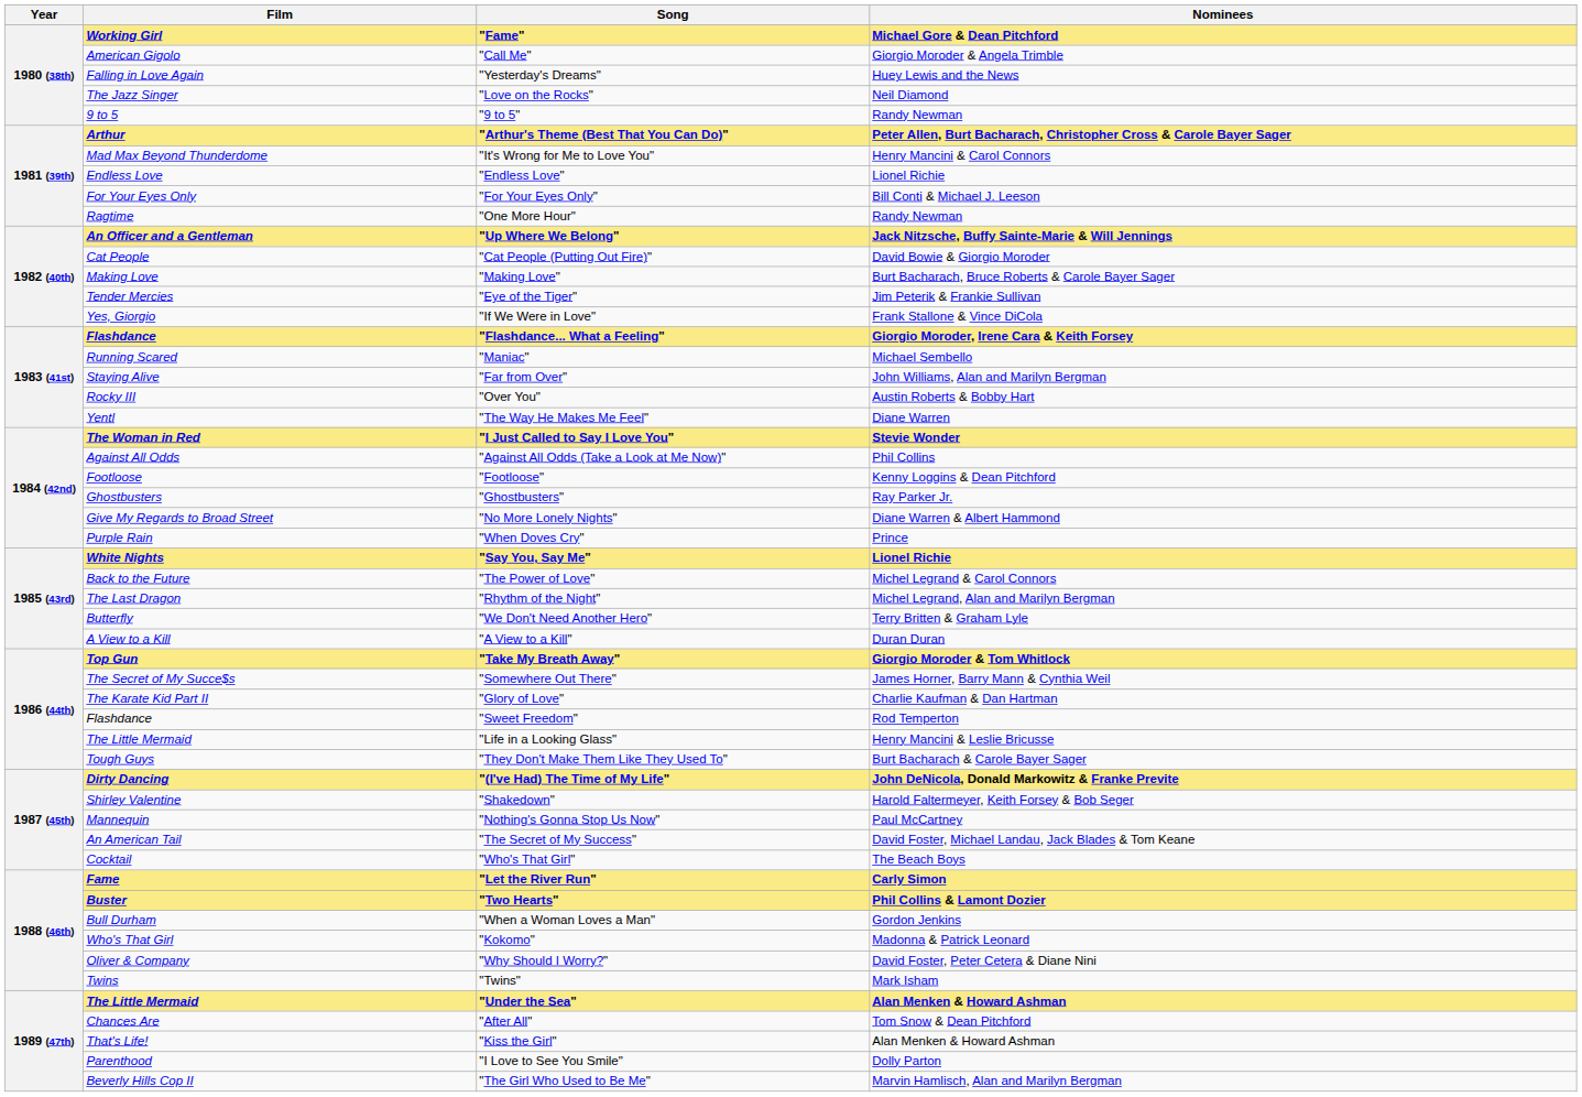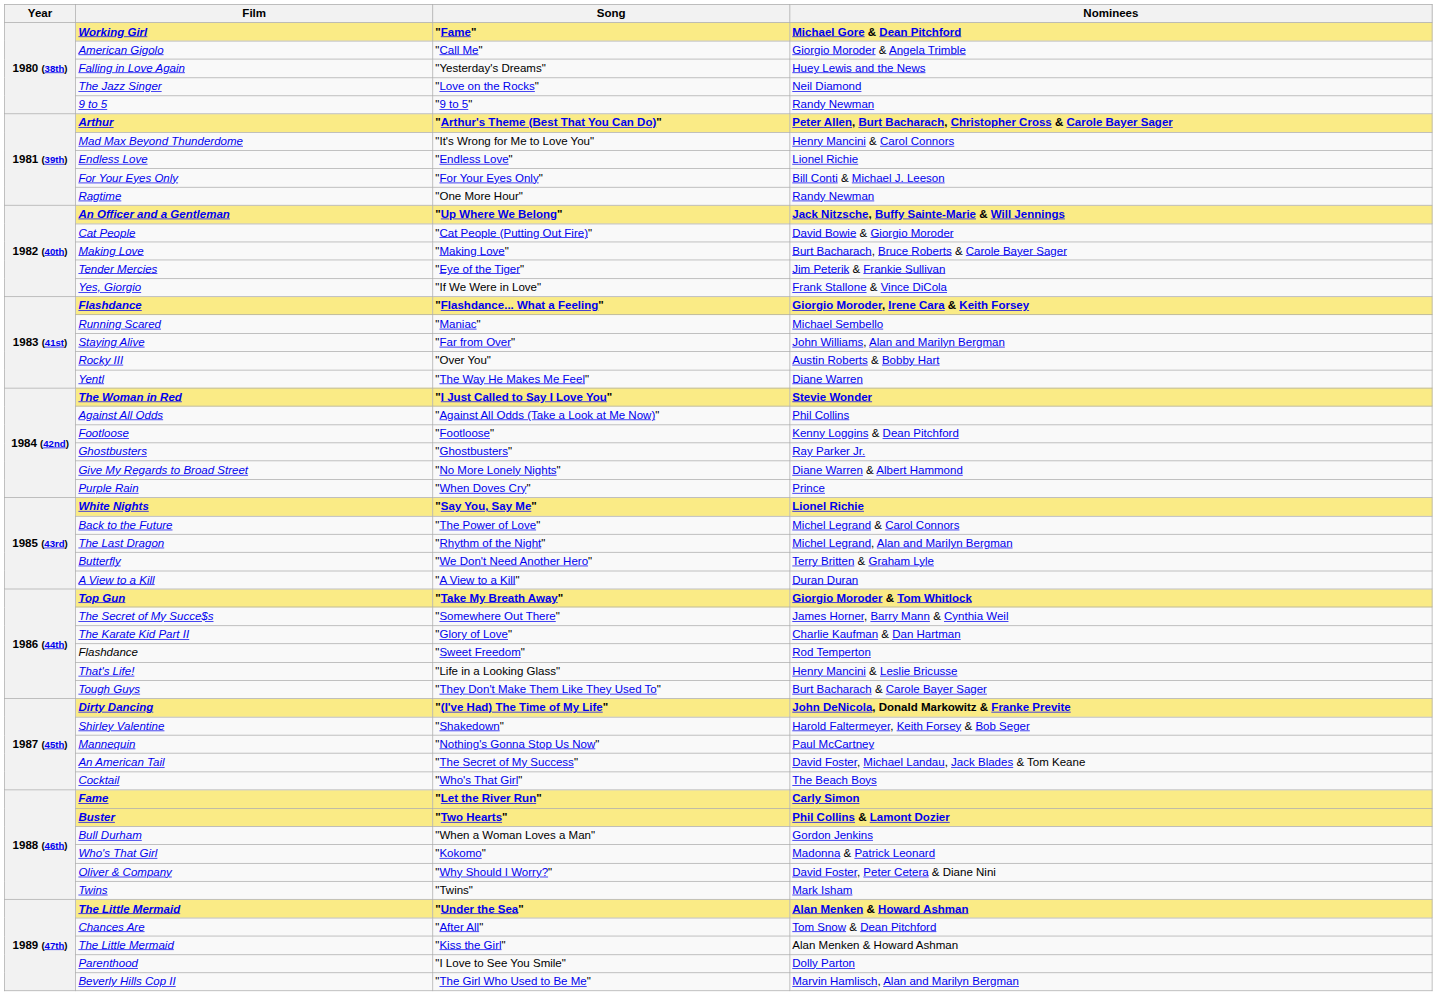"Life in a Looking Glass" | Film: The Little Mermaid -> That's Life!
"Kiss the Girl" | Film: That's Life! -> The Little Mermaid
